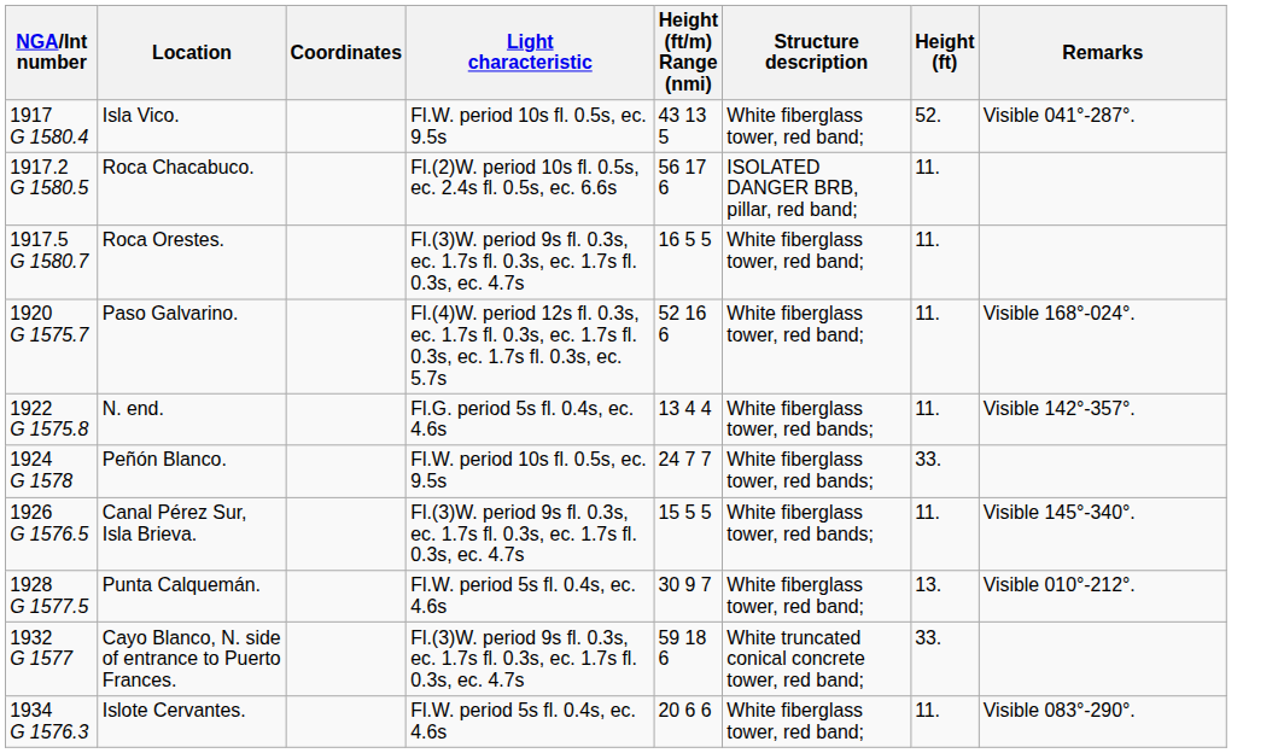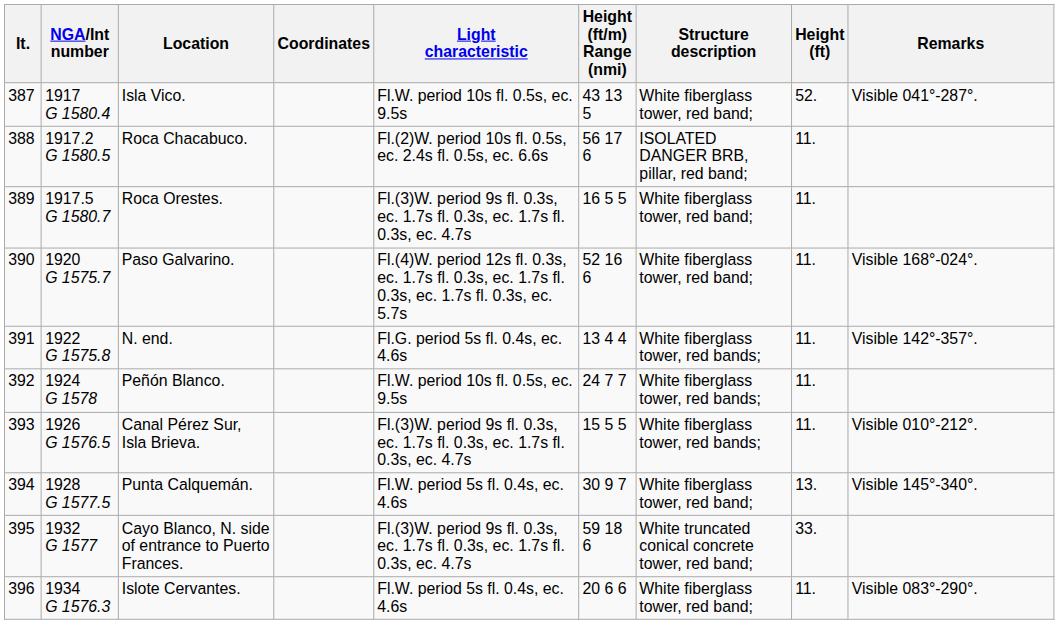+ column: It. | 387 | 388 | 389 | 390 | 391 | 392 | 393 | 394 | 395 | 396
Peñón Blanco. | Height (ft): 33. -> 11.
Canal Pérez Sur, Isla Brieva. | Remarks: Visible 145°-340°. -> Visible 010°-212°.
Punta Calquemán. | Remarks: Visible 010°-212°. -> Visible 145°-340°.
